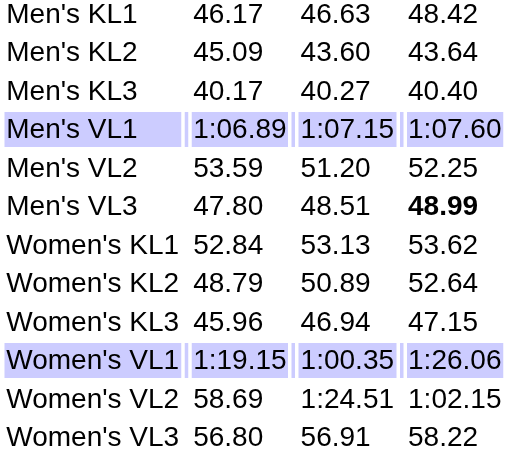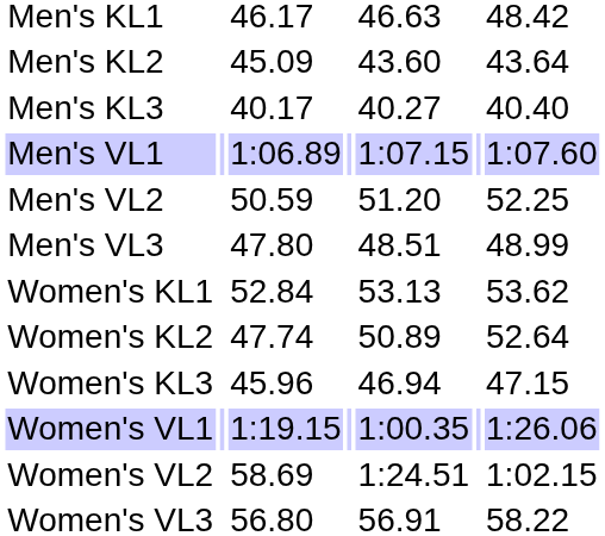Men's VL2 | column 3: 53.59 -> 50.59
Men's VL3 | column 7: bold -> normal
Women's KL2 | column 3: 48.79 -> 47.74
